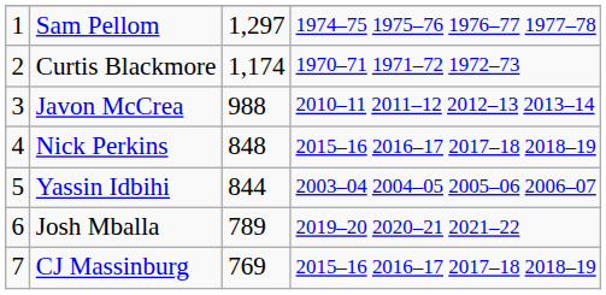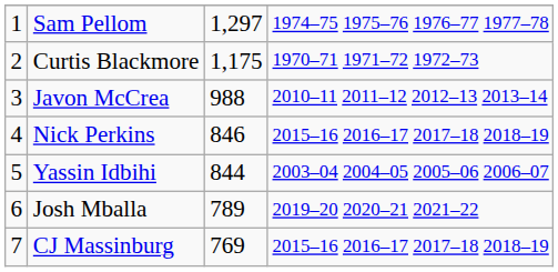Curtis Blackmore | column 3: 1,174 -> 1,175
Nick Perkins | column 3: 848 -> 846
